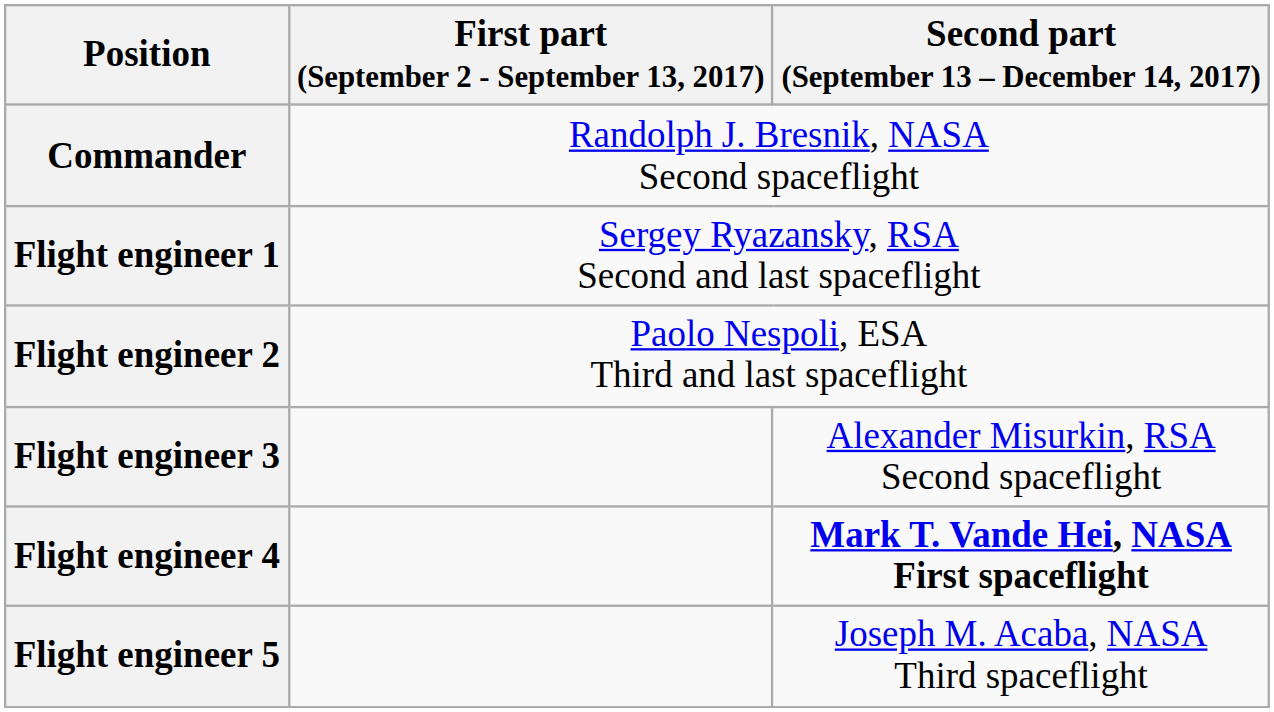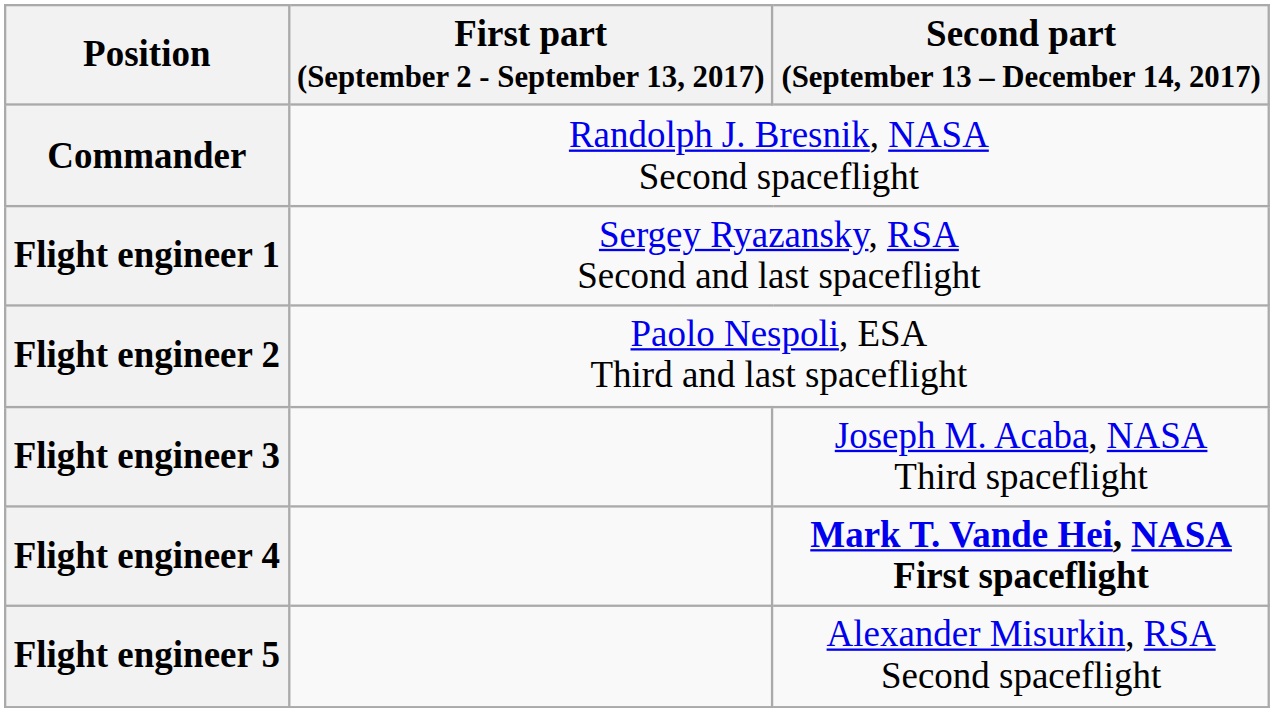Flight engineer 3 | Second part (September 13 – December 14, 2017): Alexander Misurkin, RSA Second spaceflight -> Joseph M. Acaba, NASA Third spaceflight
Flight engineer 5 | Second part (September 13 – December 14, 2017): Joseph M. Acaba, NASA Third spaceflight -> Alexander Misurkin, RSA Second spaceflight
